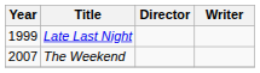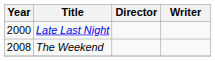Late Last Night | Year: 1999 -> 2000
The Weekend | Year: 2007 -> 2008
